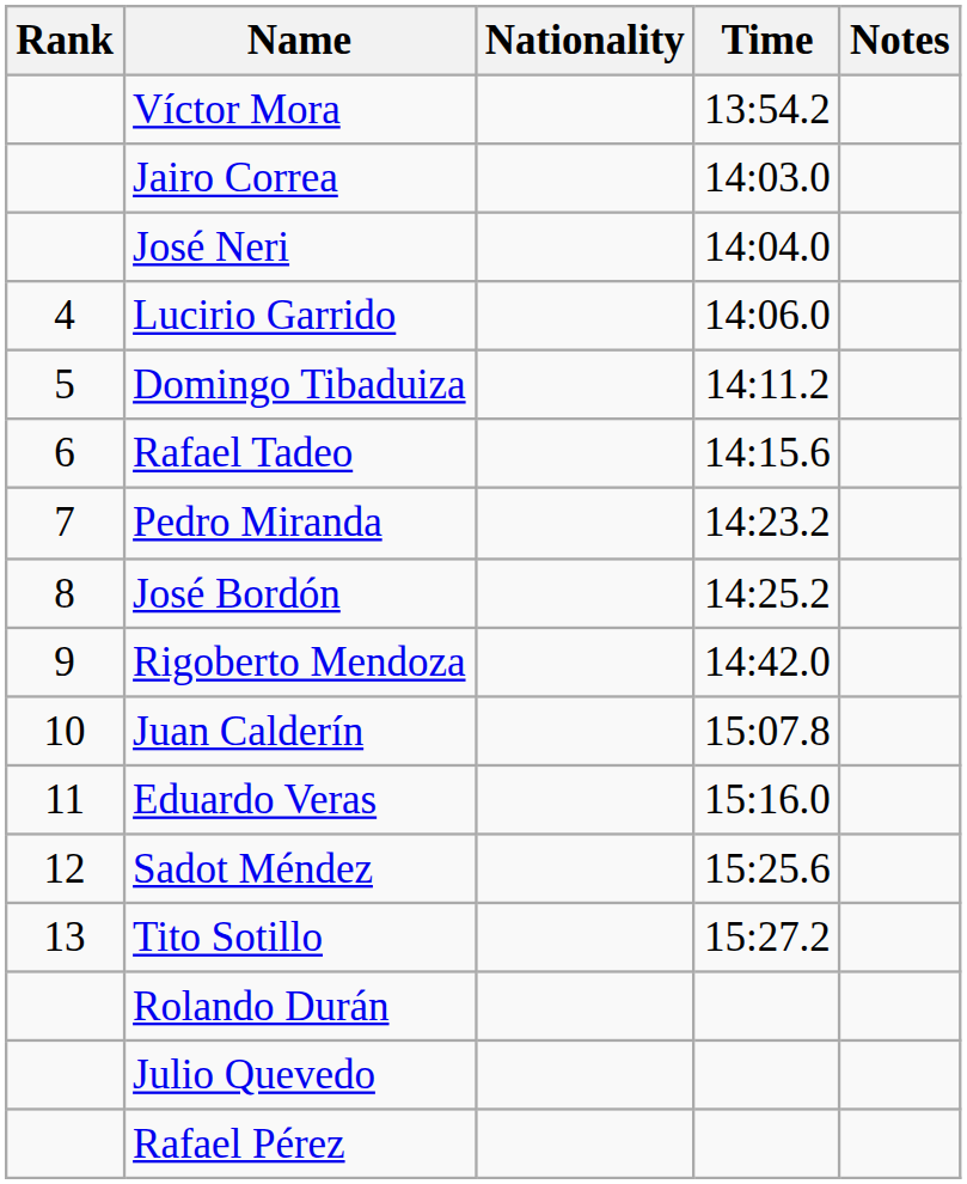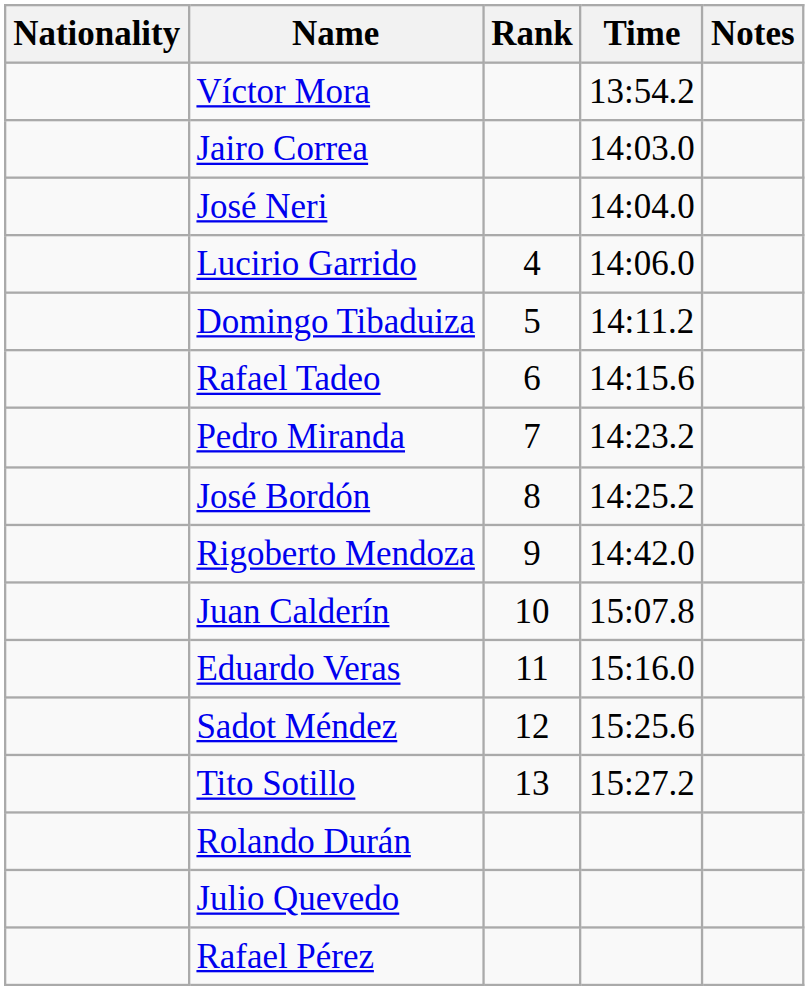columns swapped: Rank <-> Nationality
